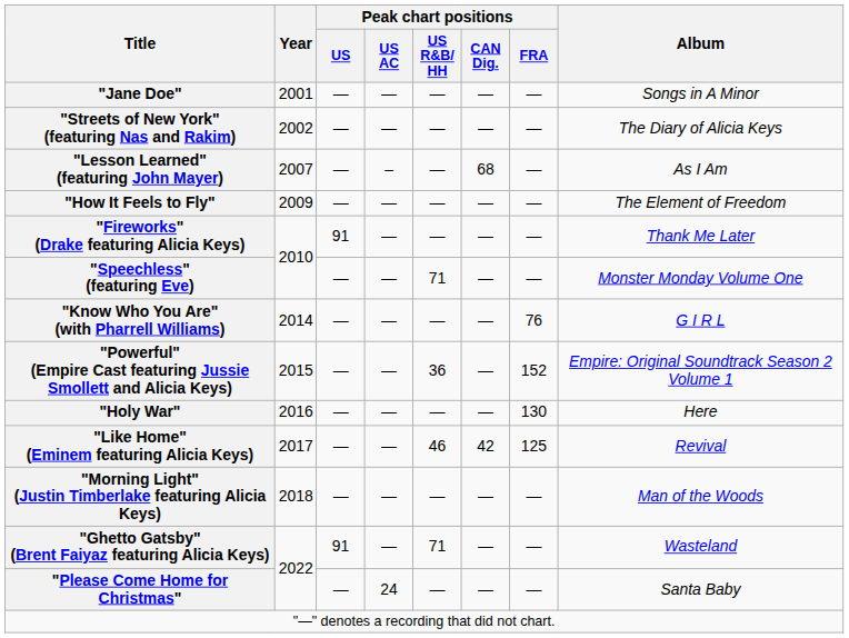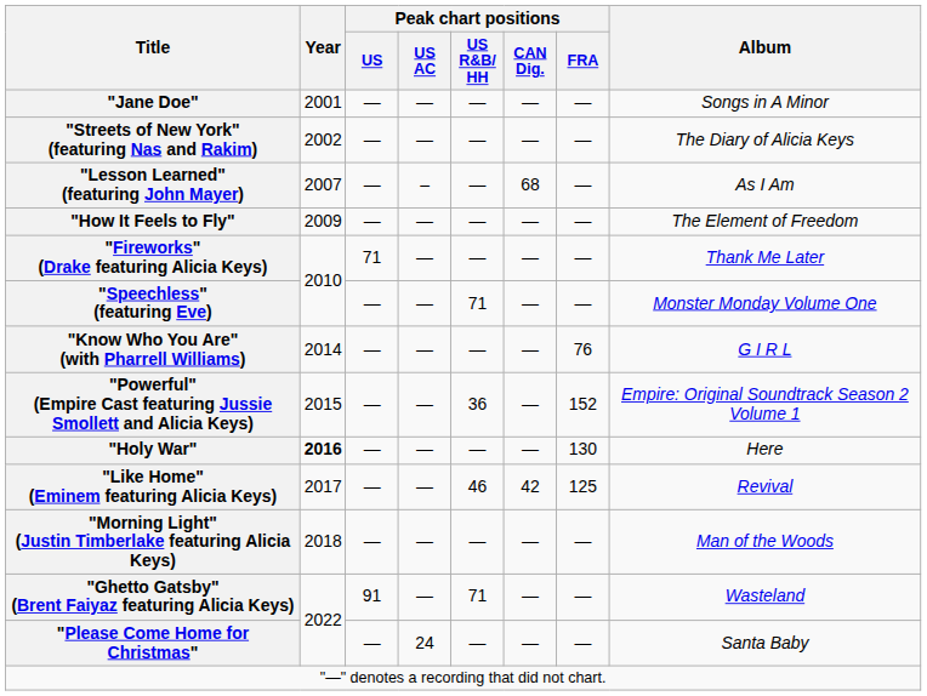"Fireworks" (Drake featuring Alicia Keys) | Peak chart positions / US: 91 -> 71
"Holy War" | Year: normal -> bold
